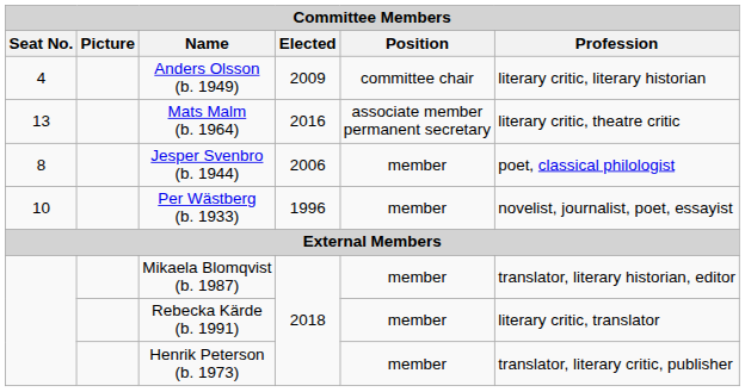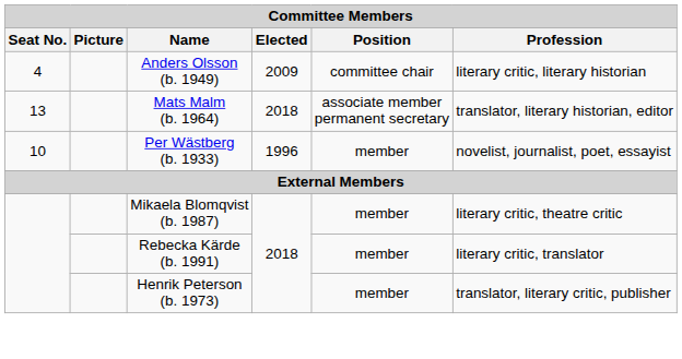Mats Malm (b. 1964) | Elected: 2016 -> 2018
Mats Malm (b. 1964) | Profession: literary critic, theatre critic -> translator, literary historian, editor
- row: 8 | Jesper Svenbro (b. 1944) | 2006 | member | poet, classical philologist
Mikaela Blomqvist (b. 1987) | Profession: translator, literary historian, editor -> literary critic, theatre critic
